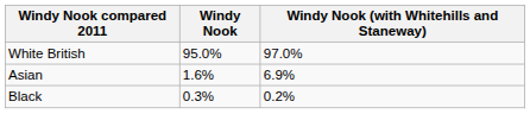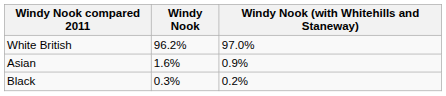White British | Windy Nook: 95.0% -> 96.2%
Asian | Windy Nook (with Whitehills and Staneway): 6.9% -> 0.9%
